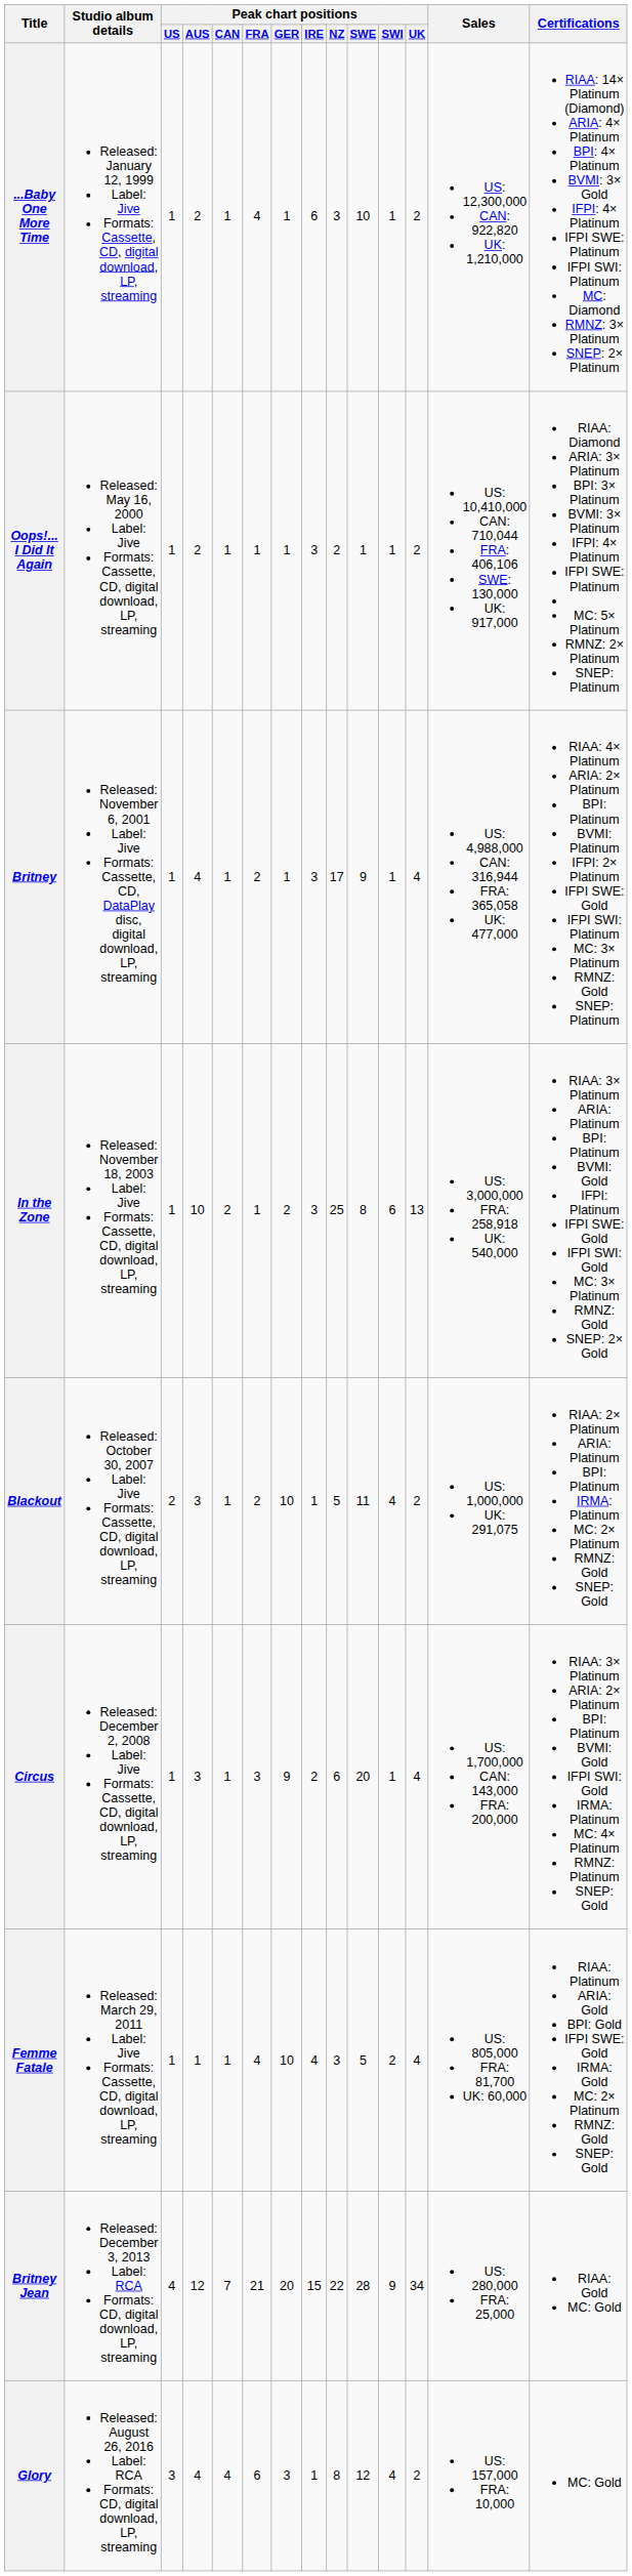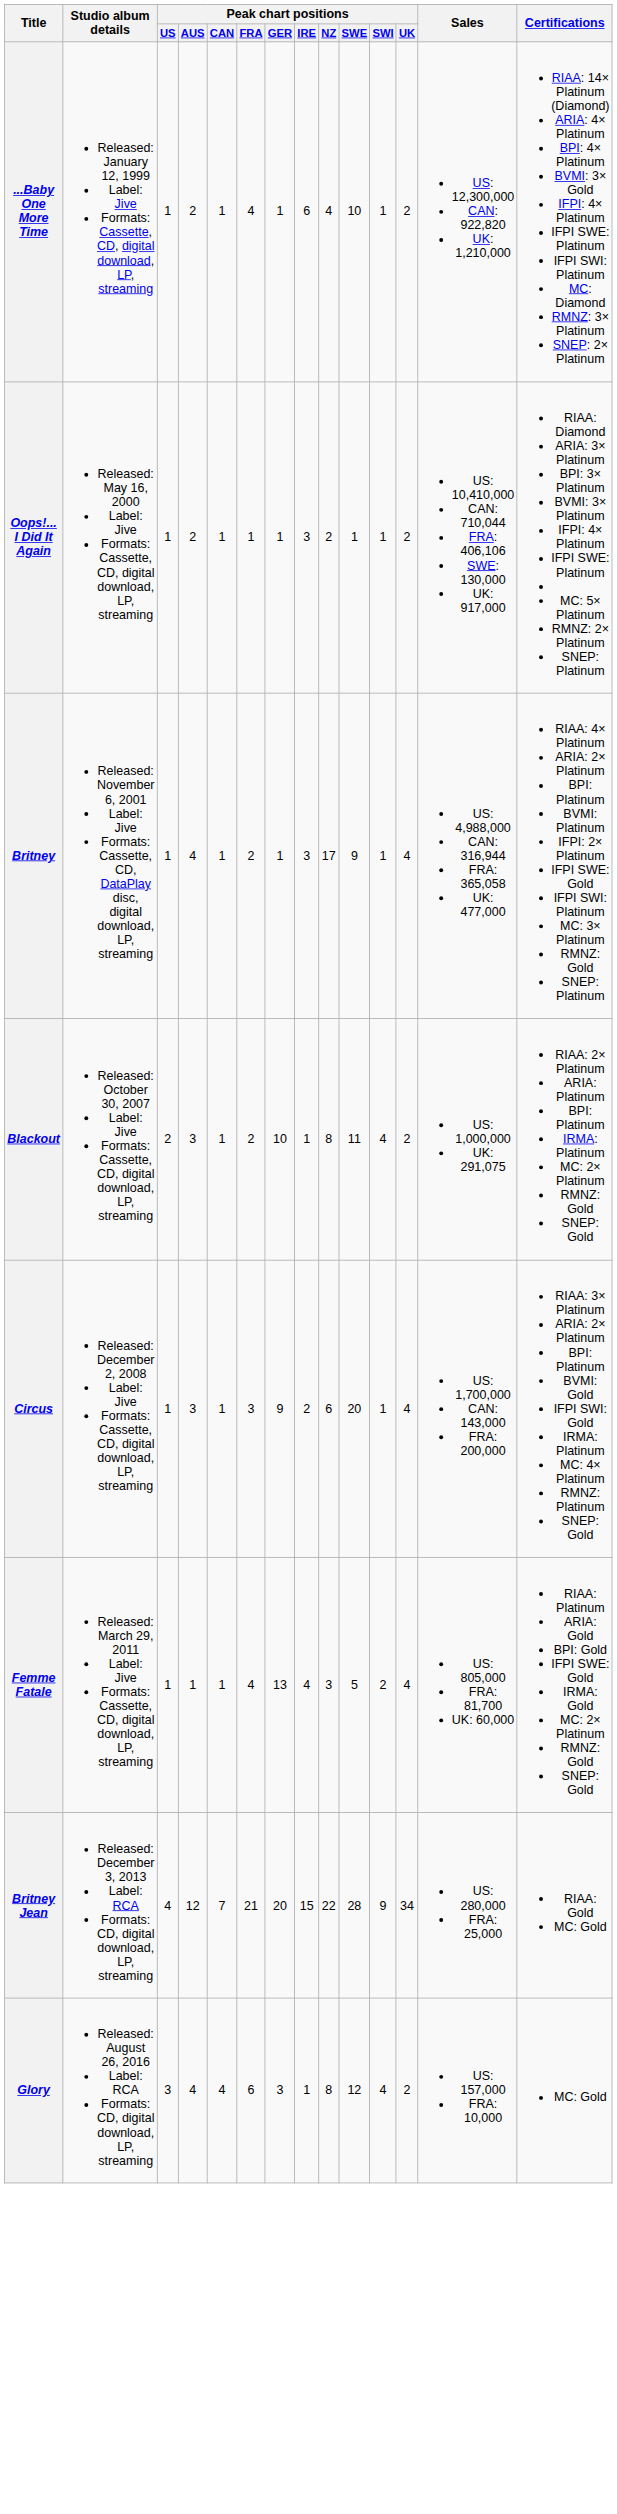...Baby One More Time | Peak chart positions / NZ: 3 -> 4
- row: In the Zone | Released: November 18, 2003 Label: Jive Formats: Cassette, CD, digital download, LP, streaming | 1 | 10 | 2 | 1 | 2 | 3 | 25 | 8 | 6 | 13 | US: 3,000,000 FRA: 258,918 UK: 540,000 | RIAA: 3× Platinum ARIA: Platinum BPI: Platinum BVMI: Gold IFPI: Platinum IFPI SWE: Gold IFPI SWI: Gold MC: 3× Platinum RMNZ: Gold SNEP: 2× Gold
Blackout | Peak chart positions / NZ: 5 -> 8
Femme Fatale | Peak chart positions / GER: 10 -> 13
